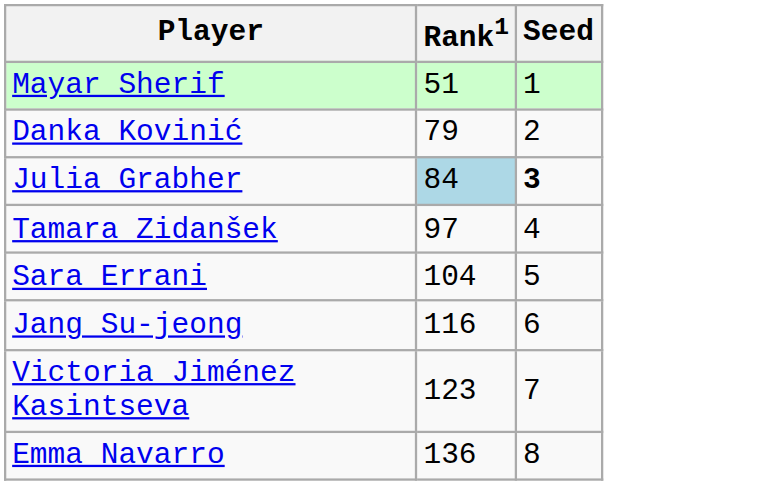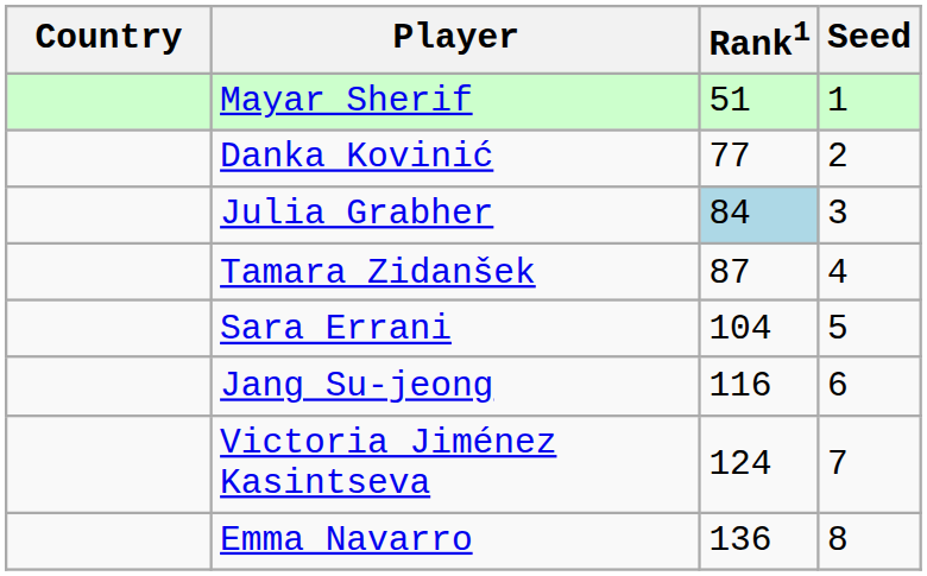+ column: Country
Danka Kovinić | Rank1: 79 -> 77
Julia Grabher | Seed: bold -> normal
Tamara Zidanšek | Rank1: 97 -> 87
Victoria Jiménez Kasintseva | Rank1: 123 -> 124
